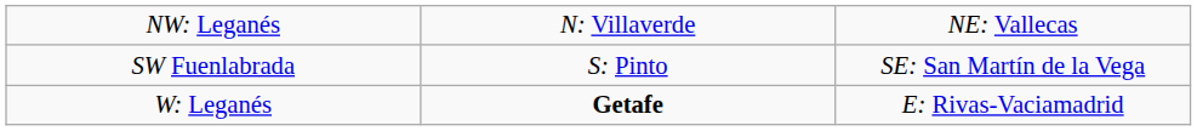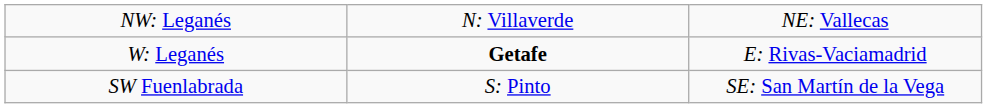rows swapped: W: Leganés <-> SW Fuenlabrada
